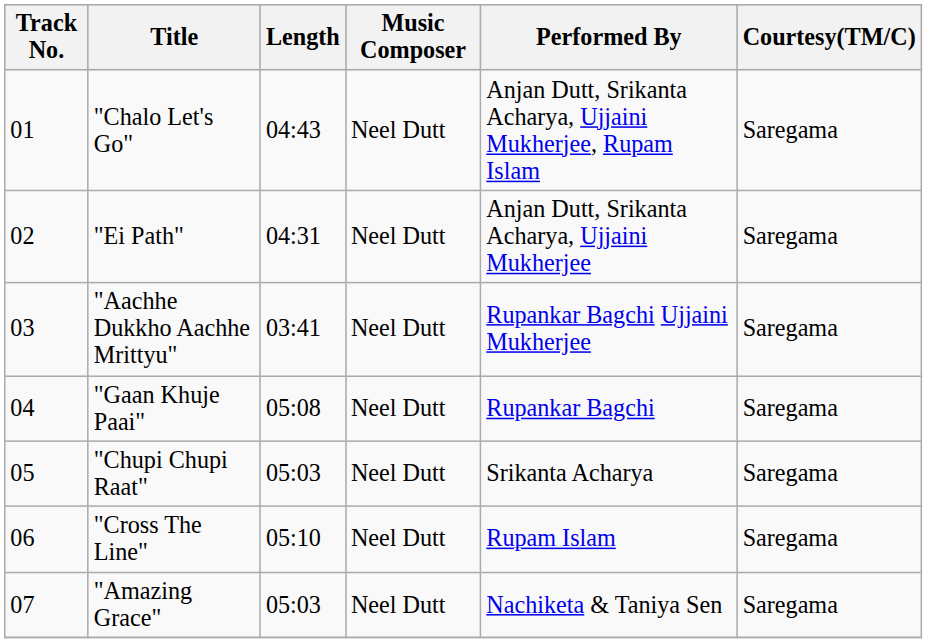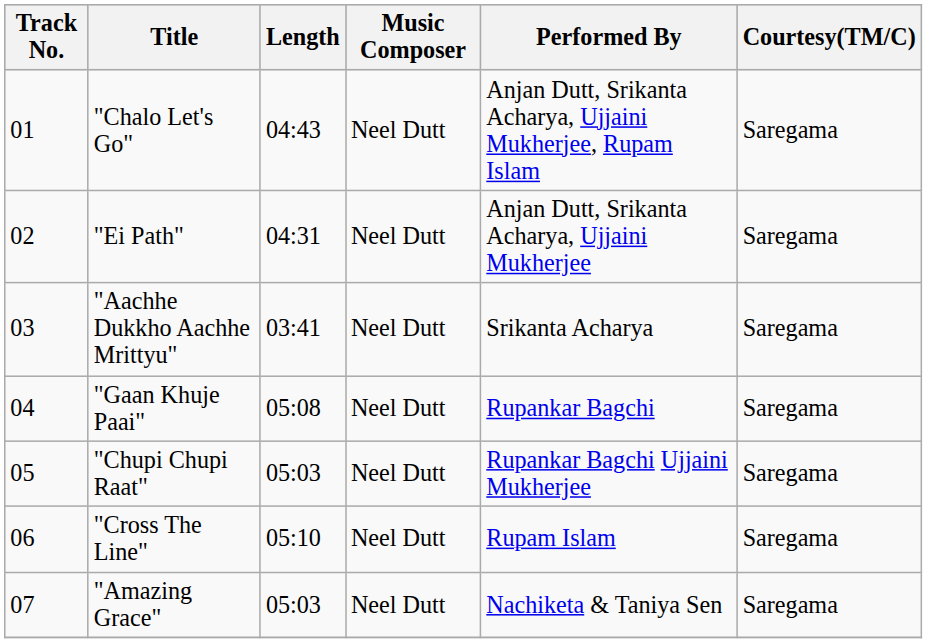"Aachhe Dukkho Aachhe Mrittyu" | Performed By: Rupankar Bagchi Ujjaini Mukherjee -> Srikanta Acharya
"Chupi Chupi Raat" | Performed By: Srikanta Acharya -> Rupankar Bagchi Ujjaini Mukherjee
